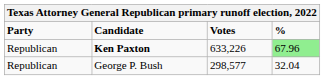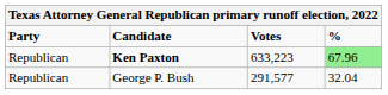Ken Paxton | Votes: 633,226 -> 633,223
George P. Bush | Votes: 298,577 -> 291,577
